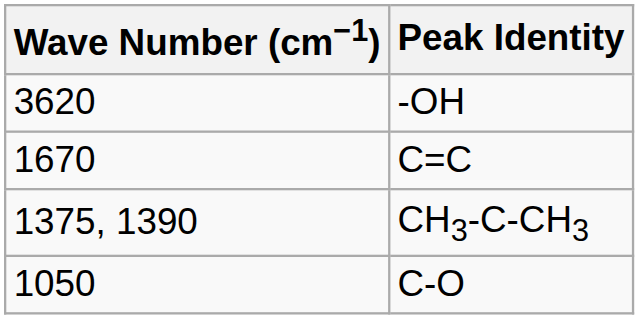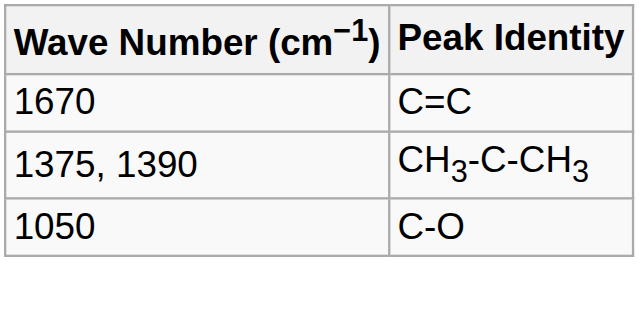- row: 3620 | -OH
